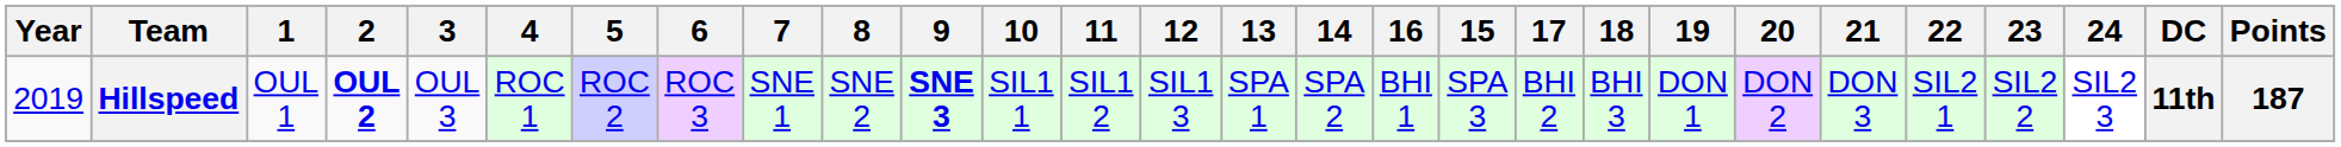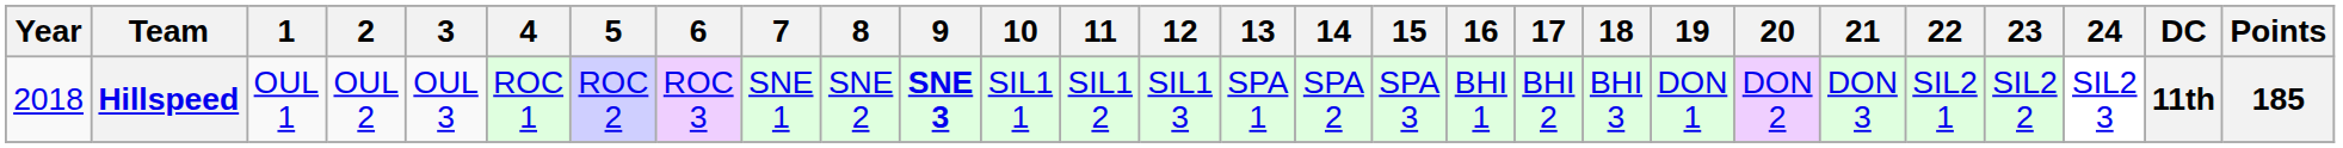columns swapped: 15 <-> 16
Hillspeed | Year: 2019 -> 2018
Hillspeed | 2: bold -> normal
Hillspeed | Points: 187 -> 185
